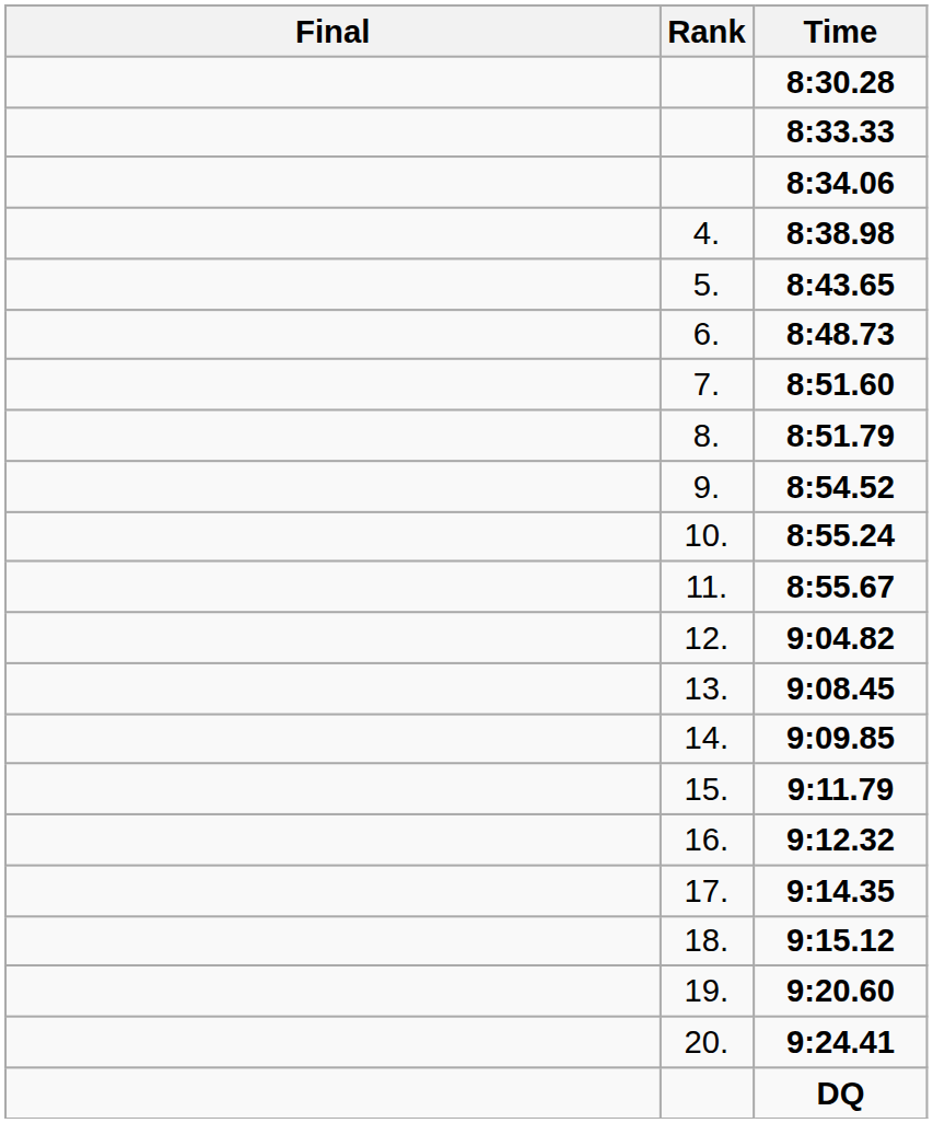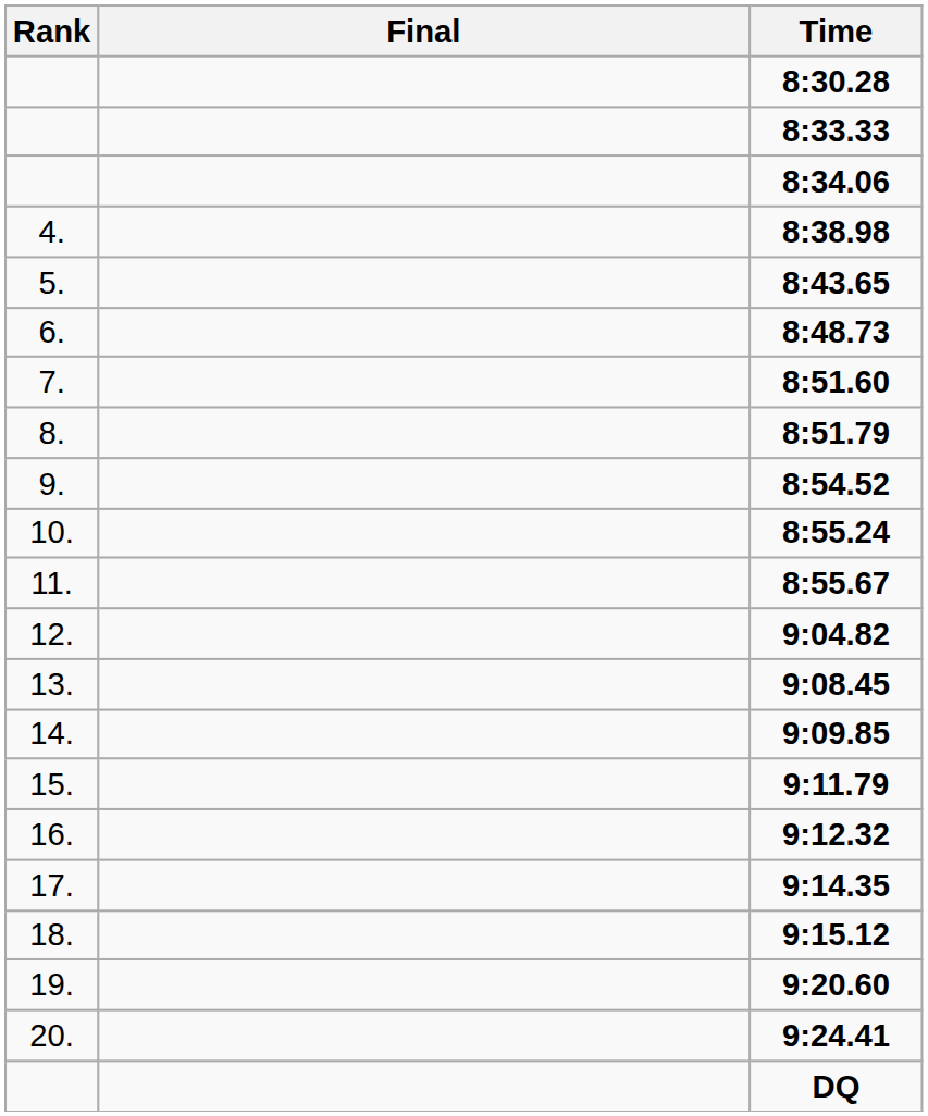columns swapped: Rank <-> Final
